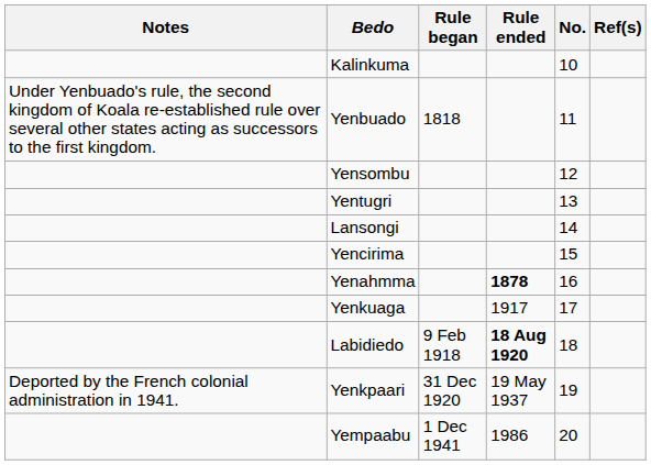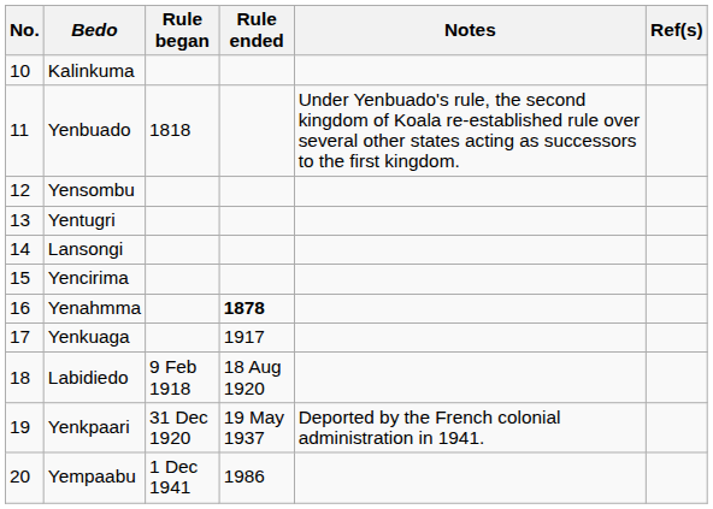columns swapped: No. <-> Notes
Labidiedo | Rule ended: bold -> normal
